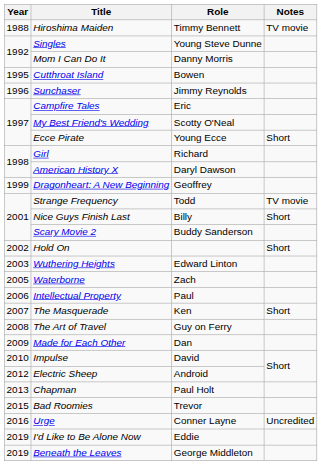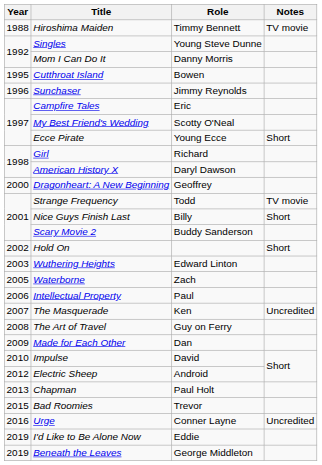Dragonheart: A New Beginning | Year: 1999 -> 2000
The Masquerade | Notes: Short -> Uncredited
